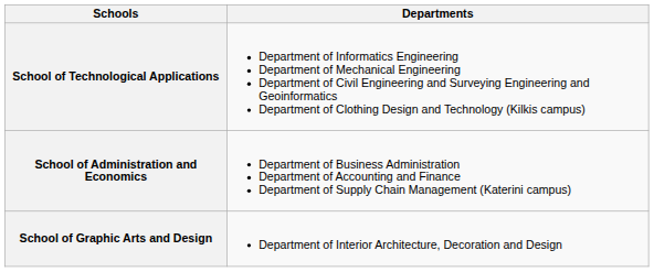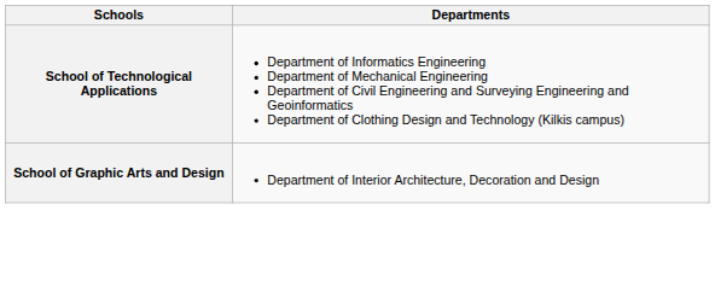- row: School of Administration and Economics | Department of Business Administration Department of Accounting and Finance Department of Supply Chain Management (Katerini campus)
